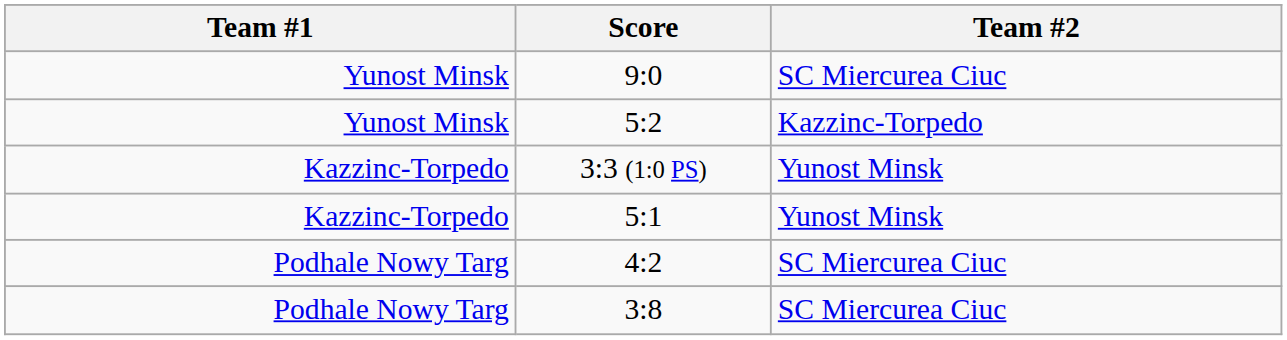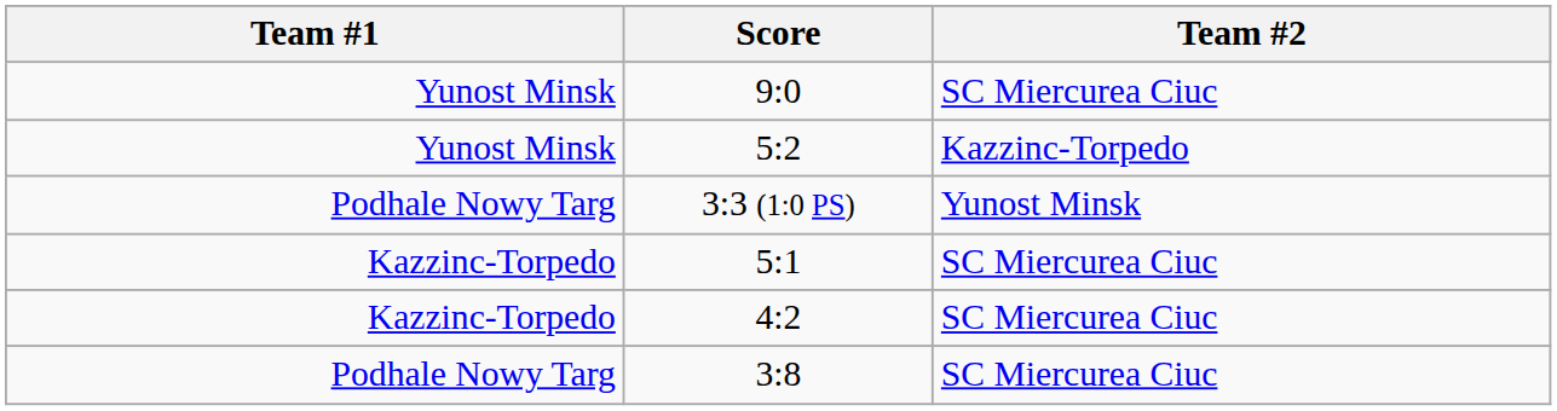3:3 (1:0 PS) | Team #1: Kazzinc-Torpedo -> Podhale Nowy Targ
5:1 | Team #2: Yunost Minsk -> SC Miercurea Ciuc
4:2 | Team #1: Podhale Nowy Targ -> Kazzinc-Torpedo
